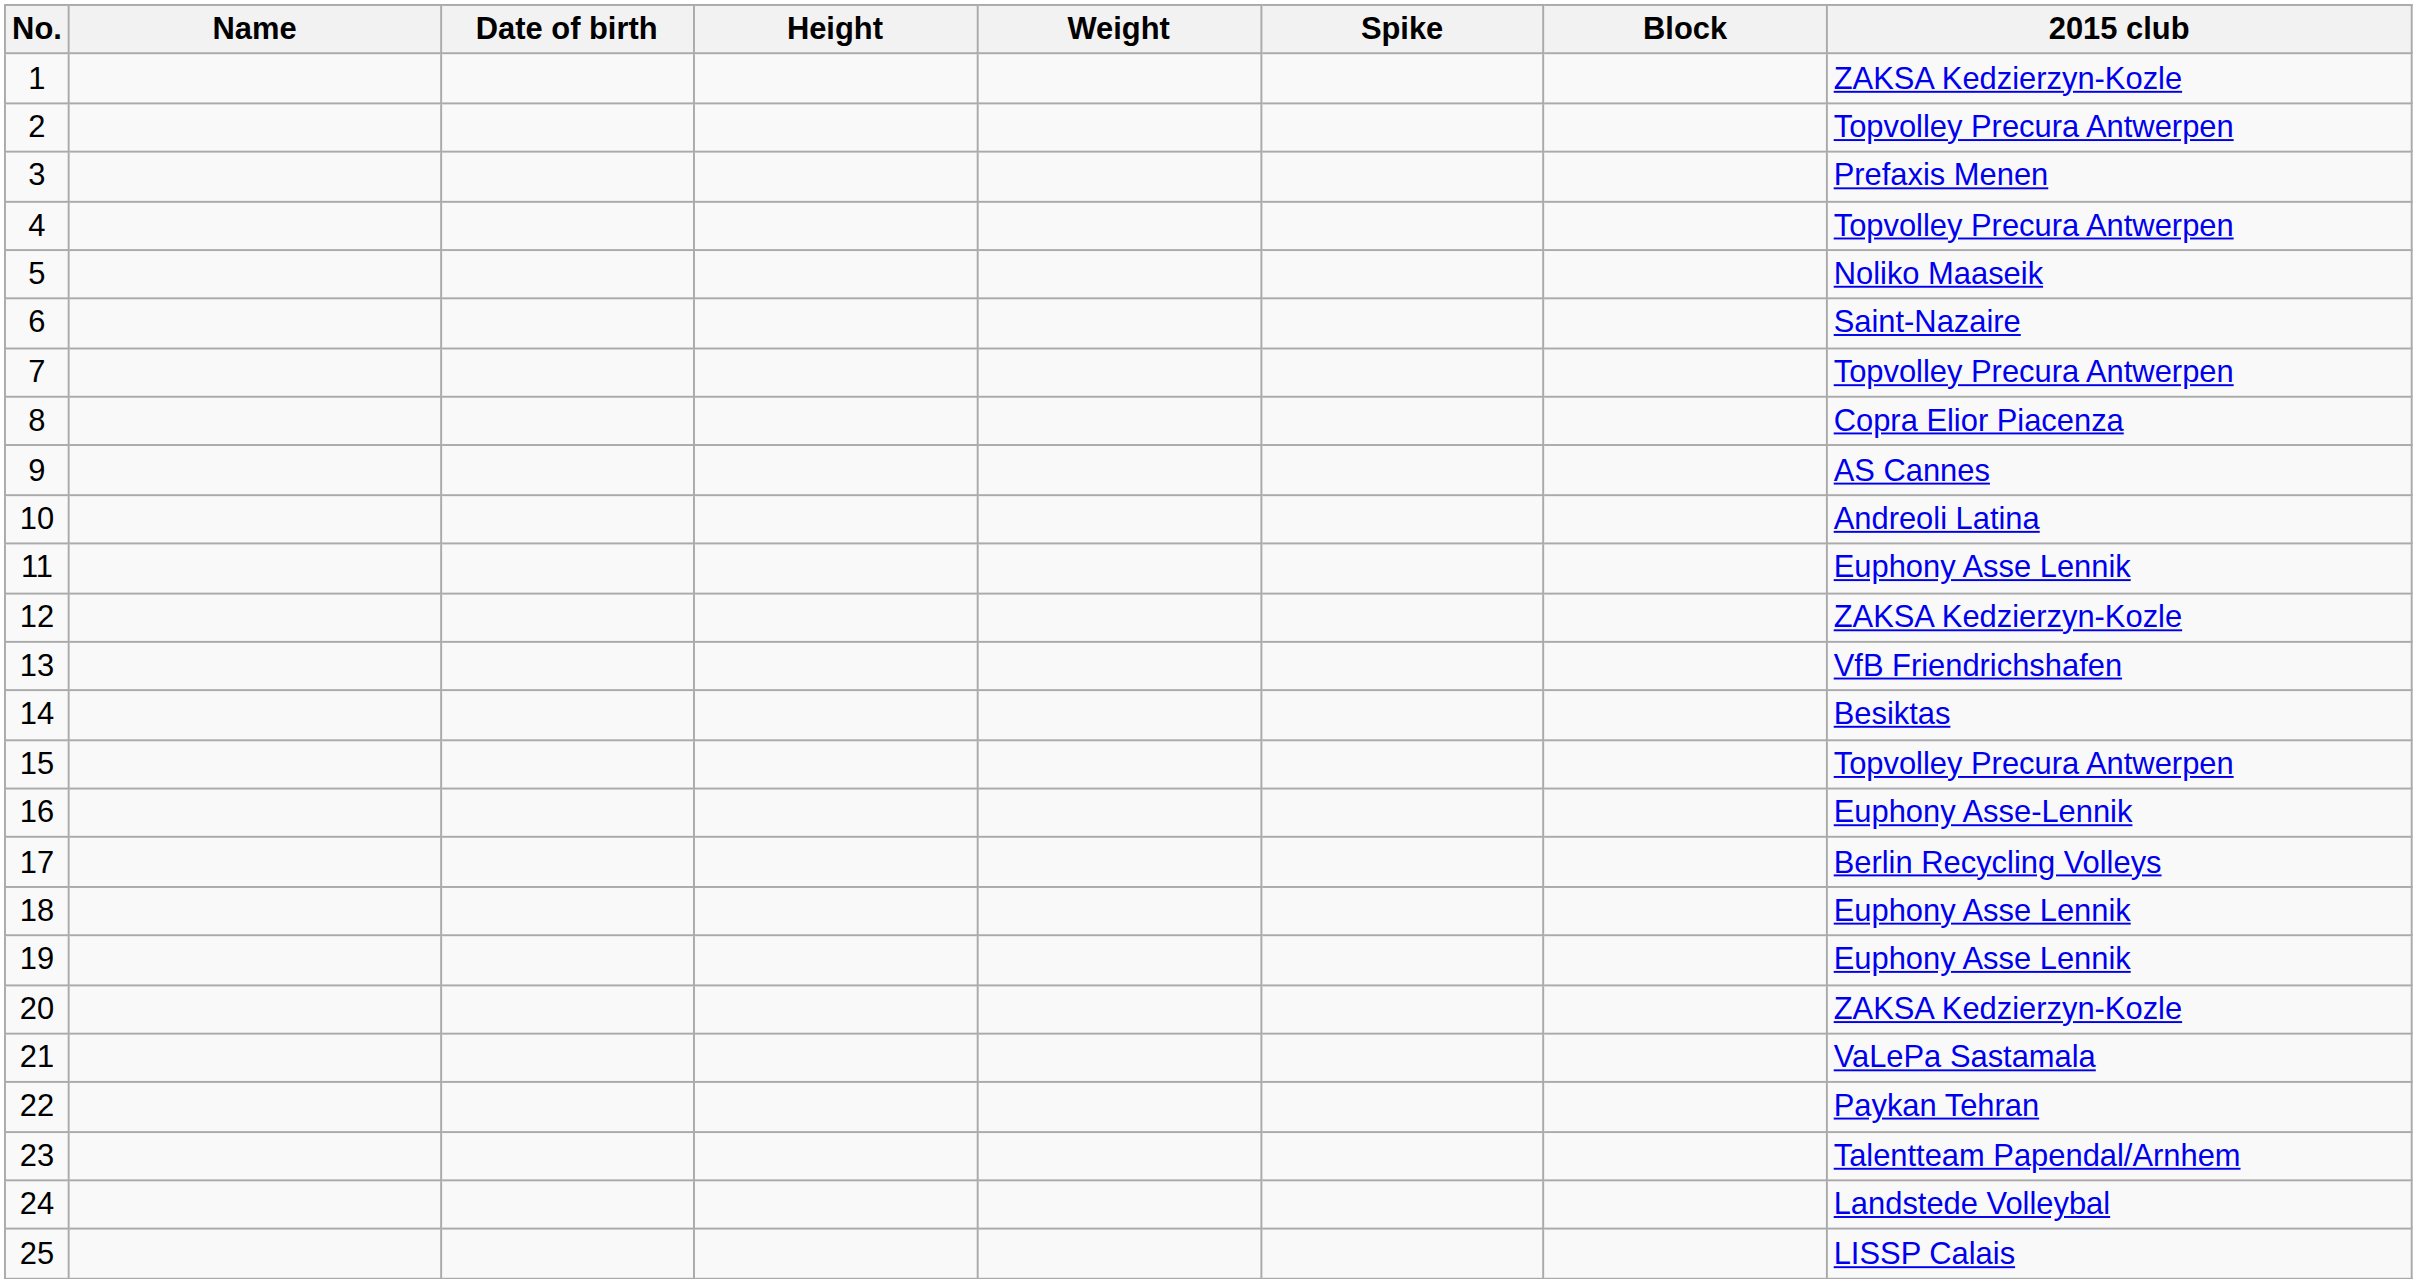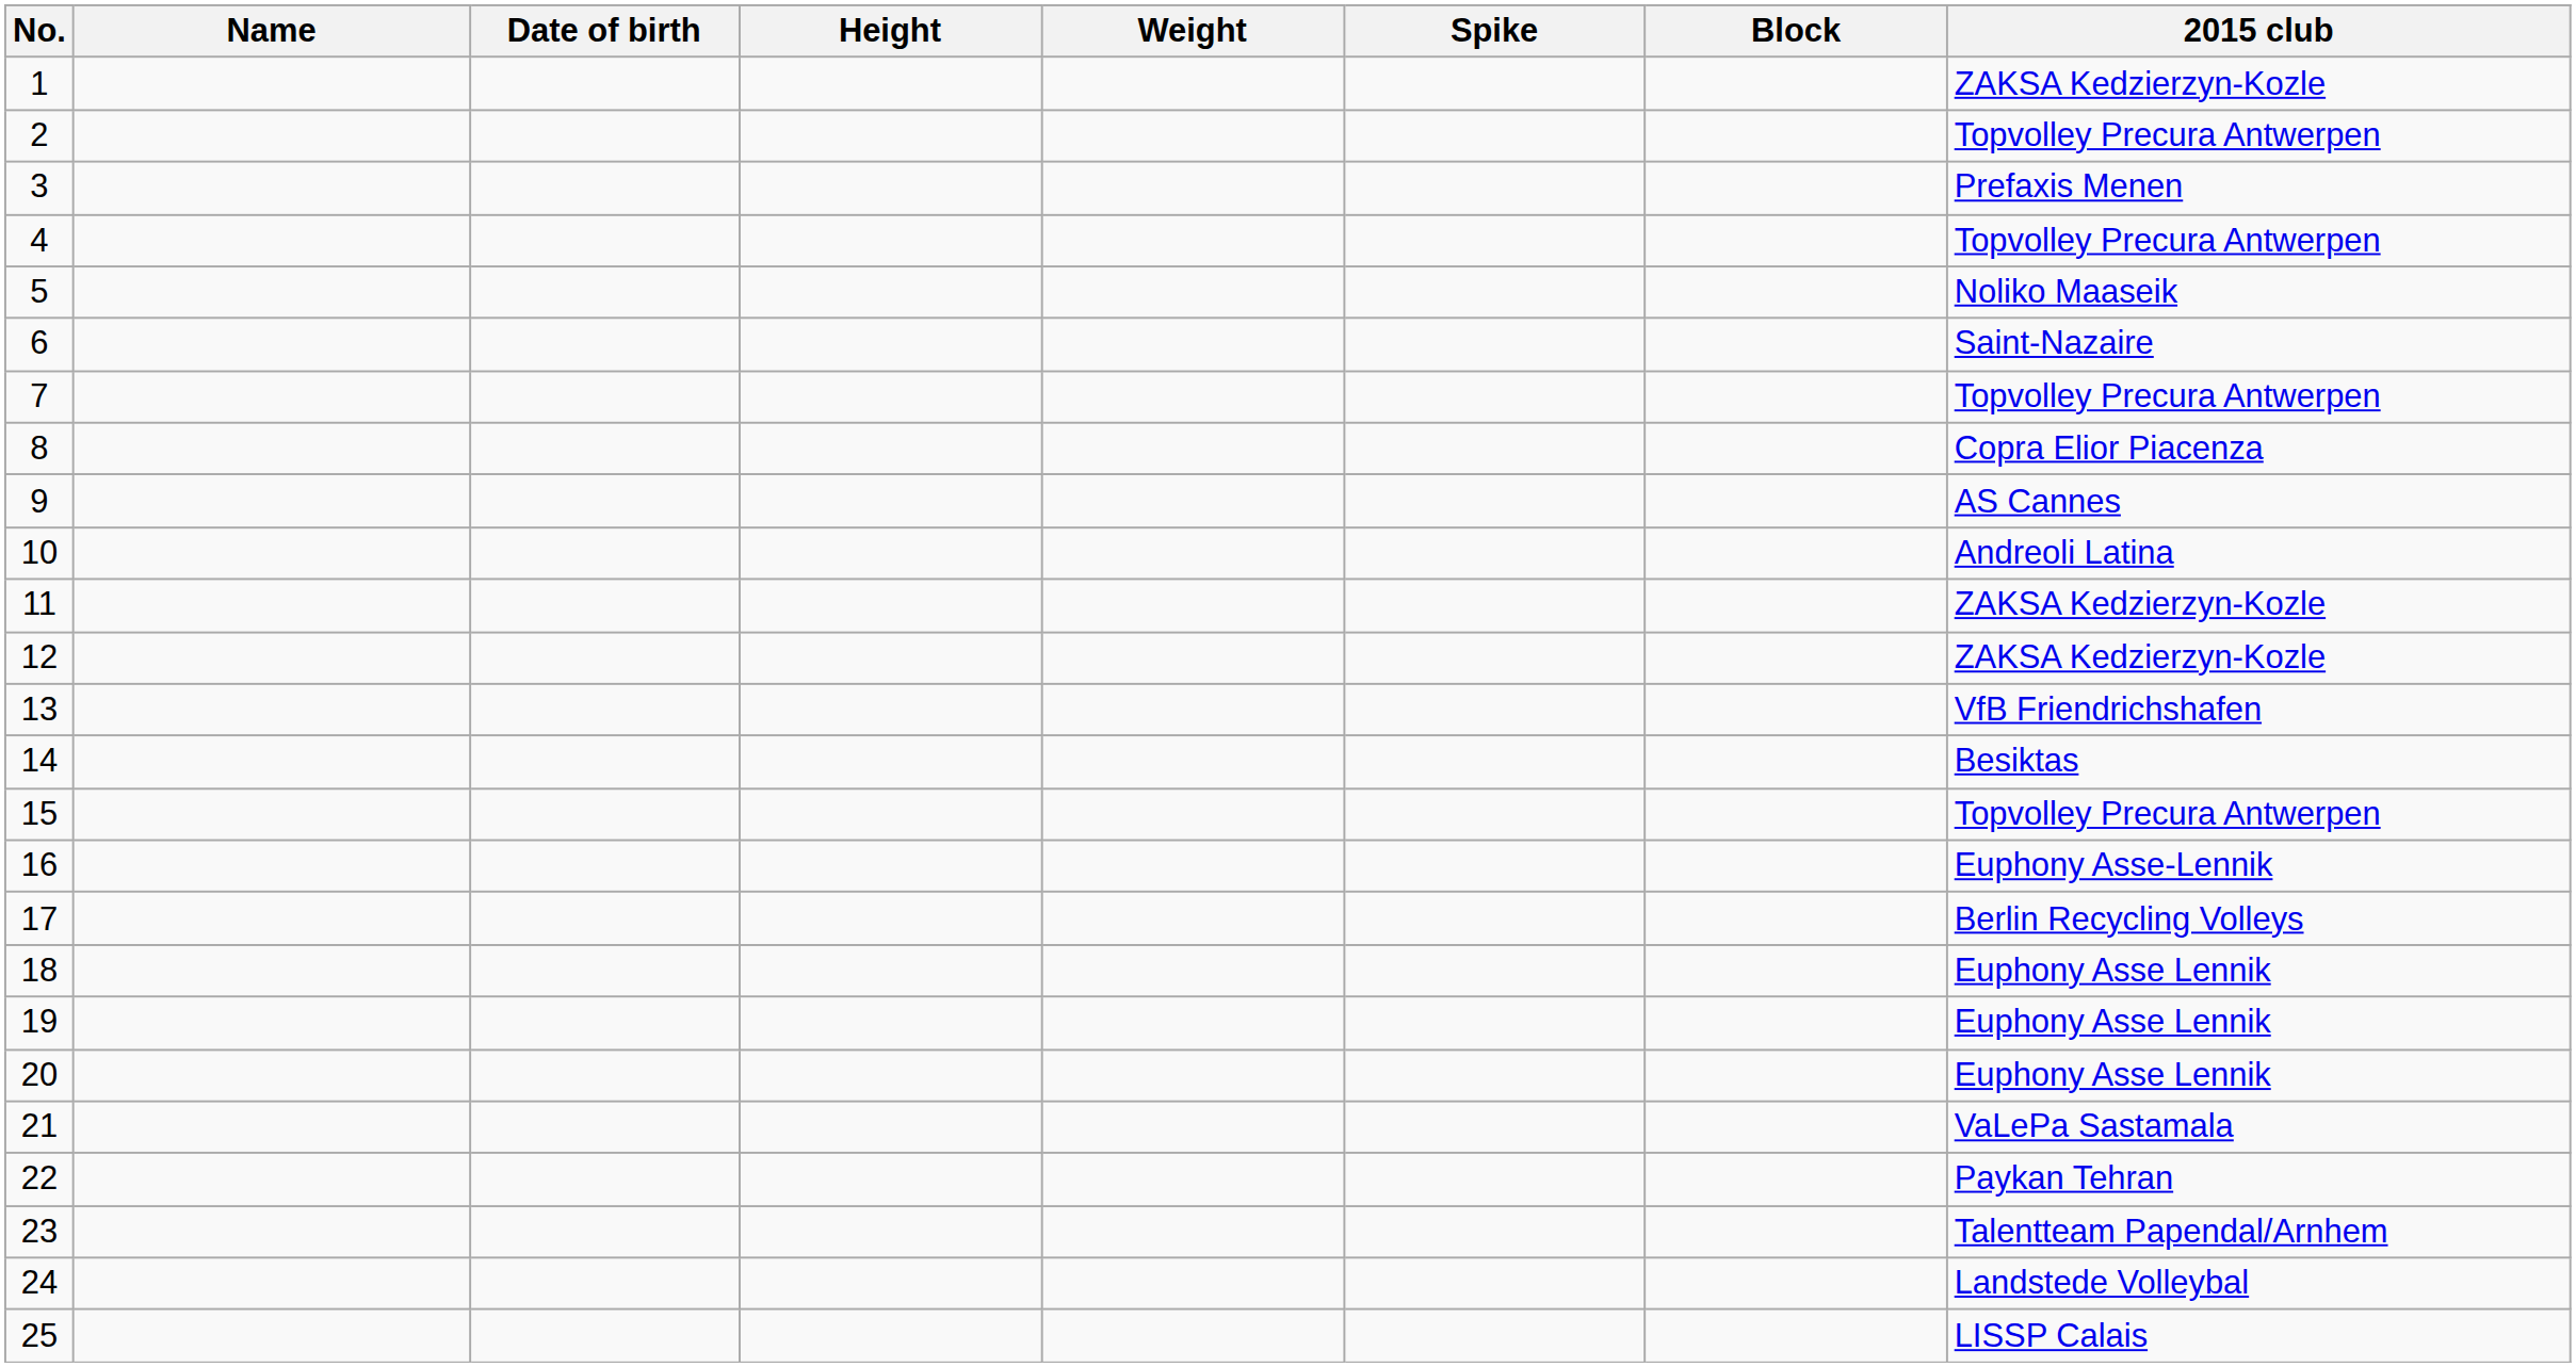11 | 2015 club: Euphony Asse Lennik -> ZAKSA Kedzierzyn-Kozle
20 | 2015 club: ZAKSA Kedzierzyn-Kozle -> Euphony Asse Lennik
